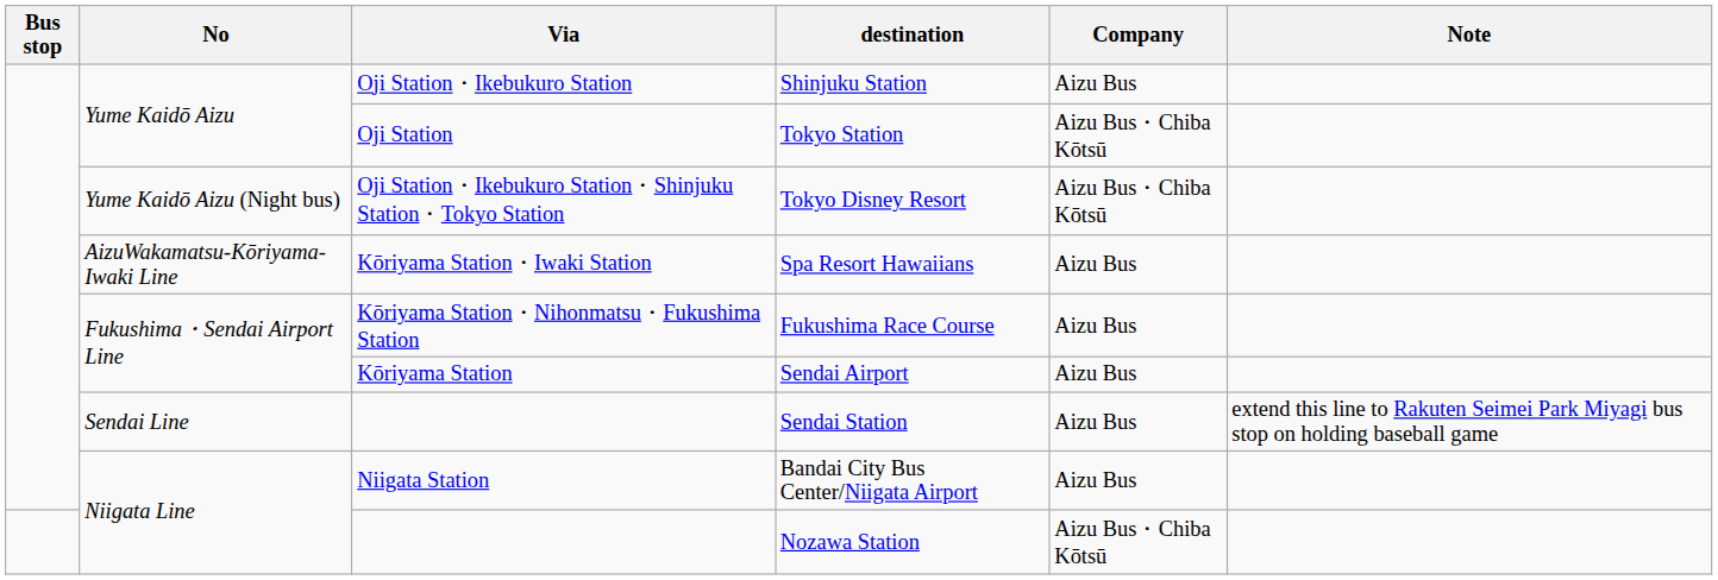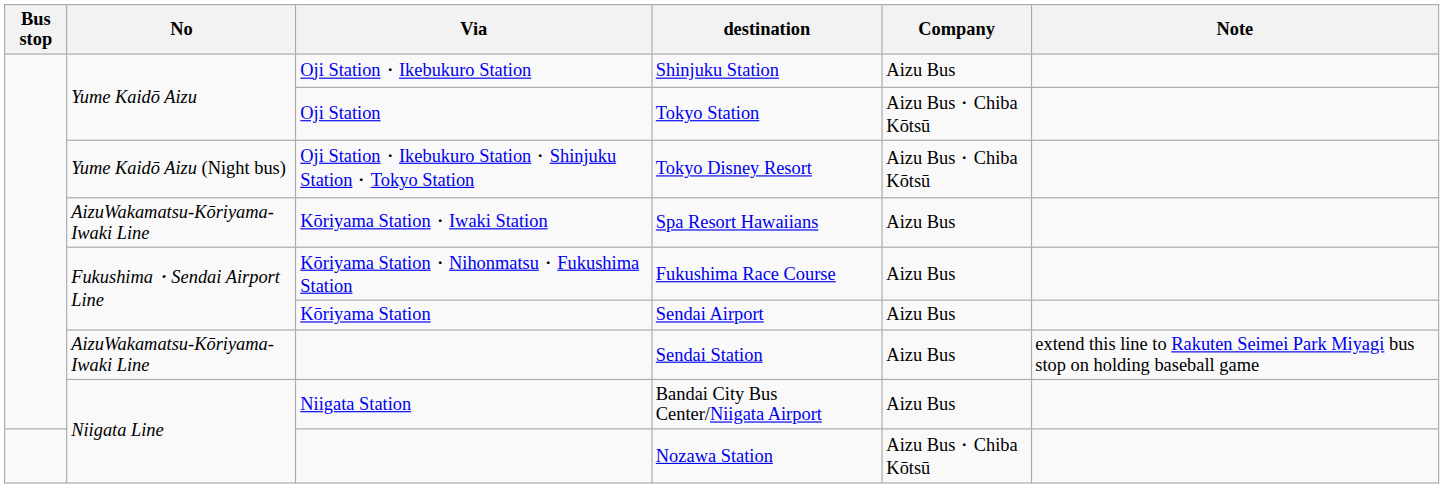Sendai Station | No: Sendai Line -> AizuWakamatsu-Kōriyama-Iwaki Line
